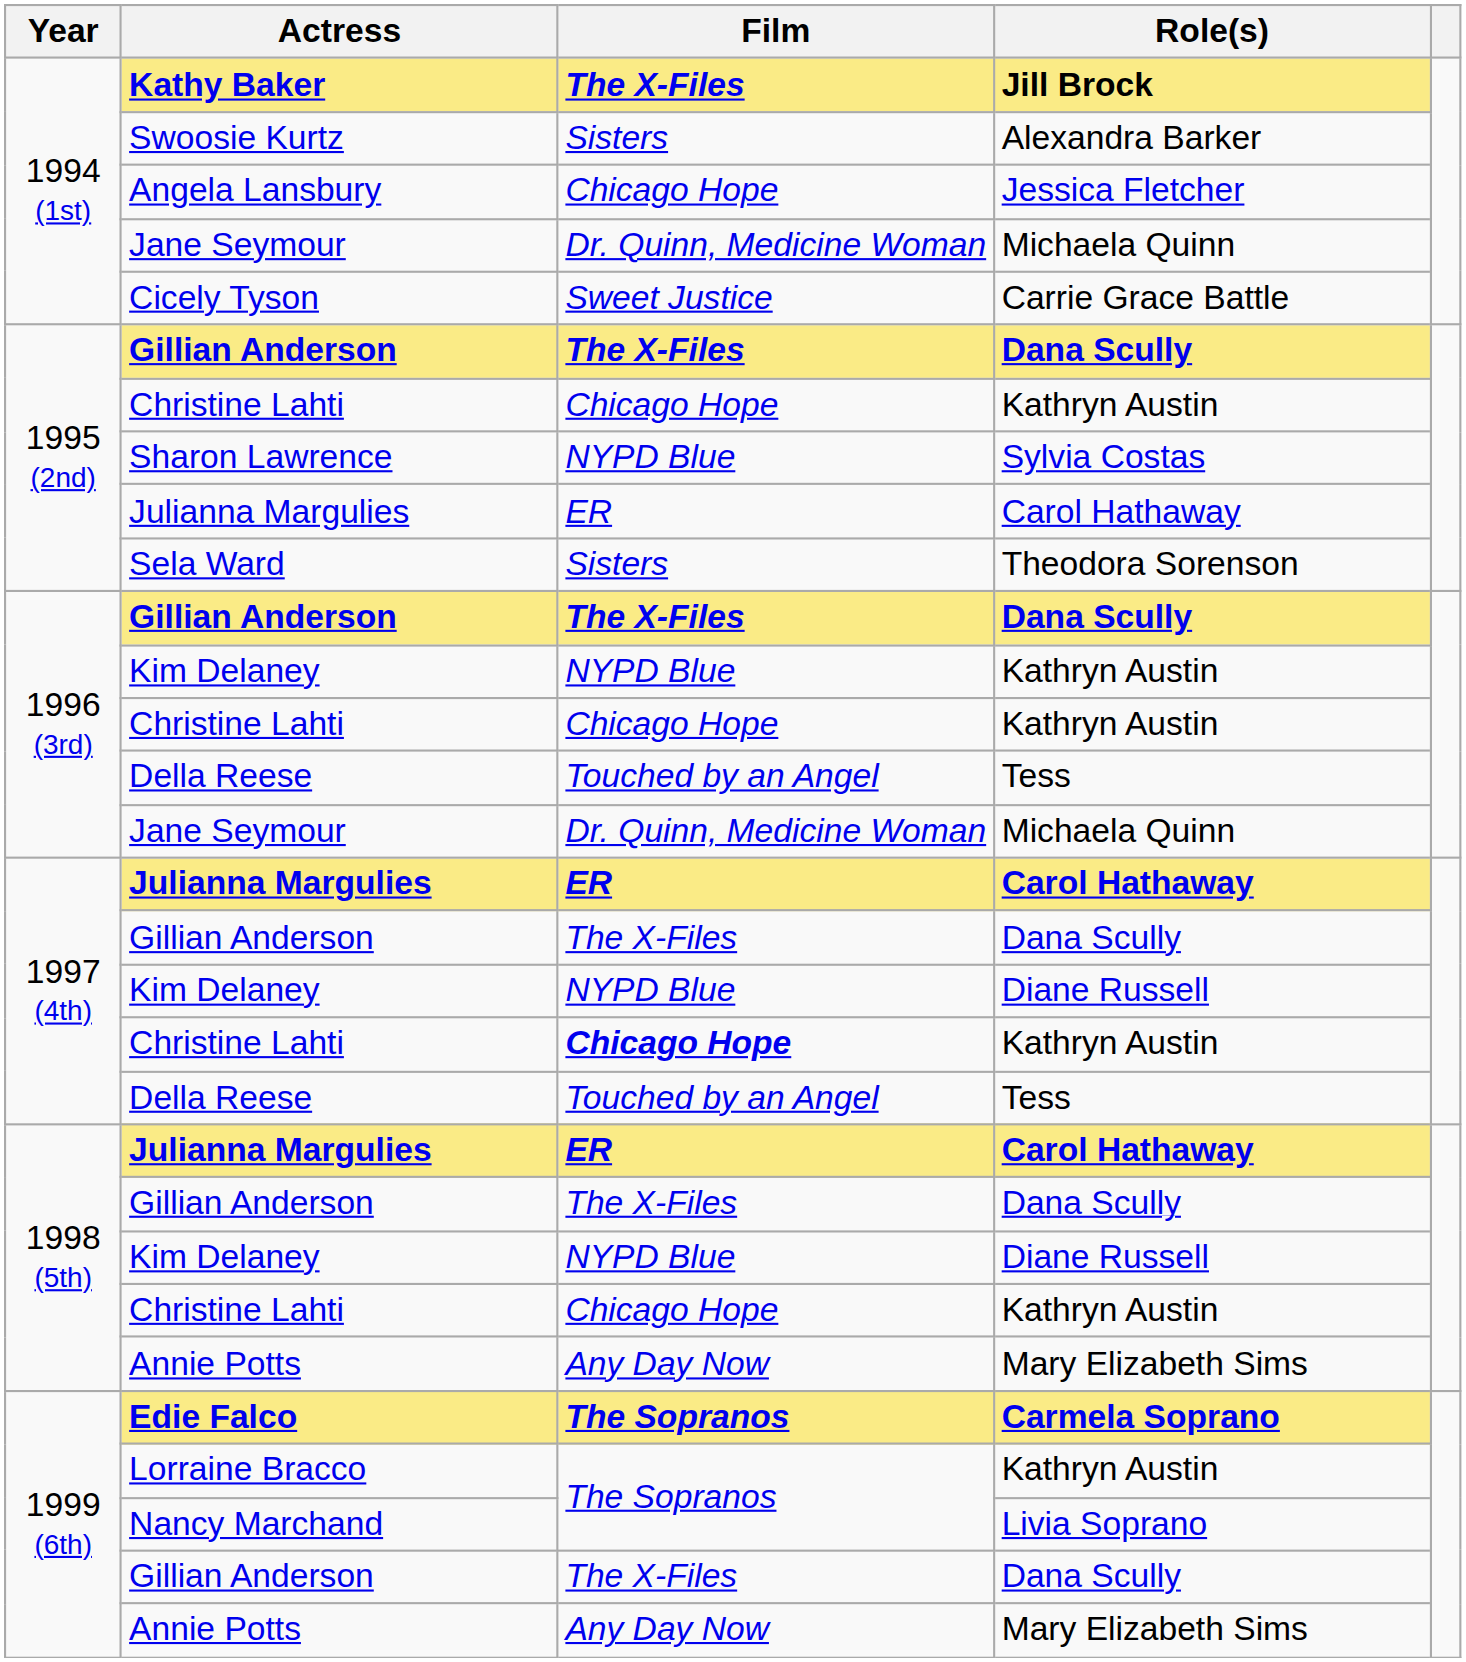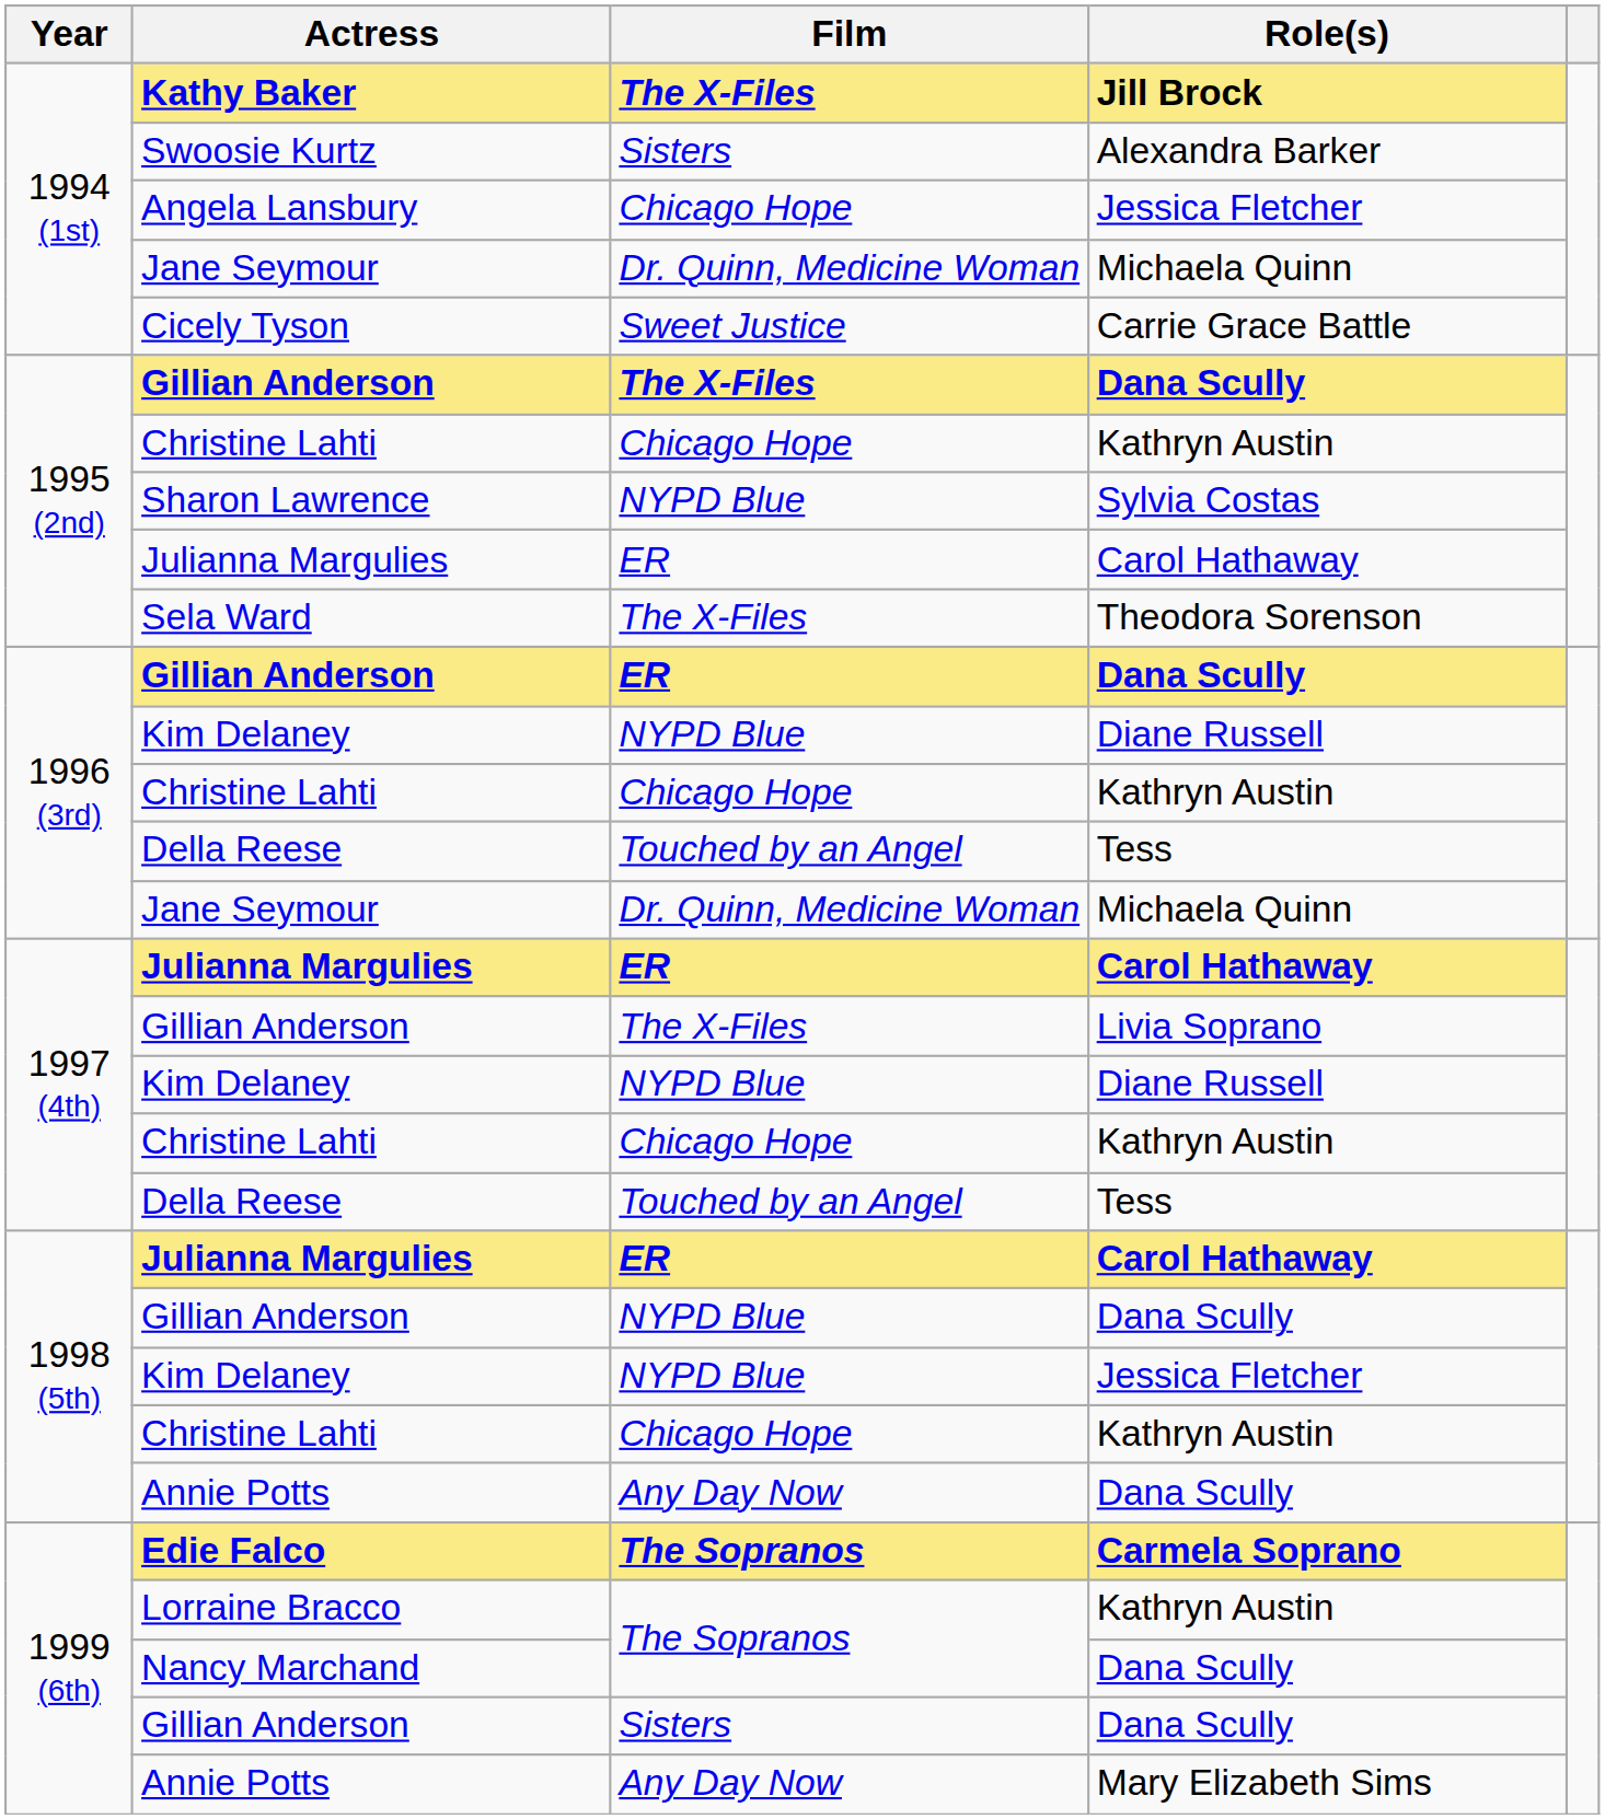Sela Ward | Film: Sisters -> The X-Files
1996 (3rd) / Gillian Anderson | Film: The X-Files -> ER
1996 (3rd) / Kim Delaney | Role(s): Kathryn Austin -> Diane Russell
1997 (4th) / Gillian Anderson | Role(s): Dana Scully -> Livia Soprano
1997 (4th) / Christine Lahti | Film: bold -> normal
1998 (5th) / Gillian Anderson | Film: The X-Files -> NYPD Blue
1998 (5th) / Kim Delaney | Role(s): Diane Russell -> Jessica Fletcher
1998 (5th) / Annie Potts | Role(s): Mary Elizabeth Sims -> Dana Scully
Nancy Marchand | Role(s): Livia Soprano -> Dana Scully
1999 (6th) / Gillian Anderson | Film: The X-Files -> Sisters
